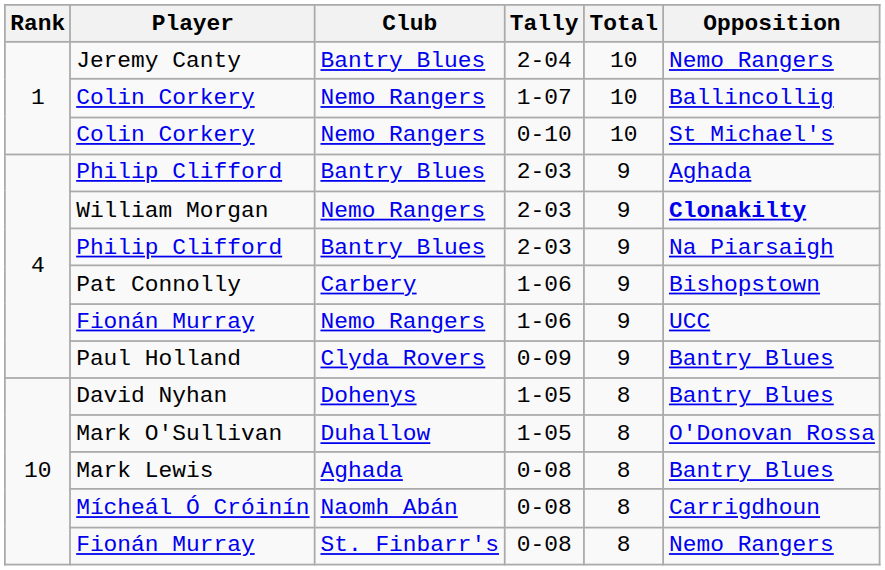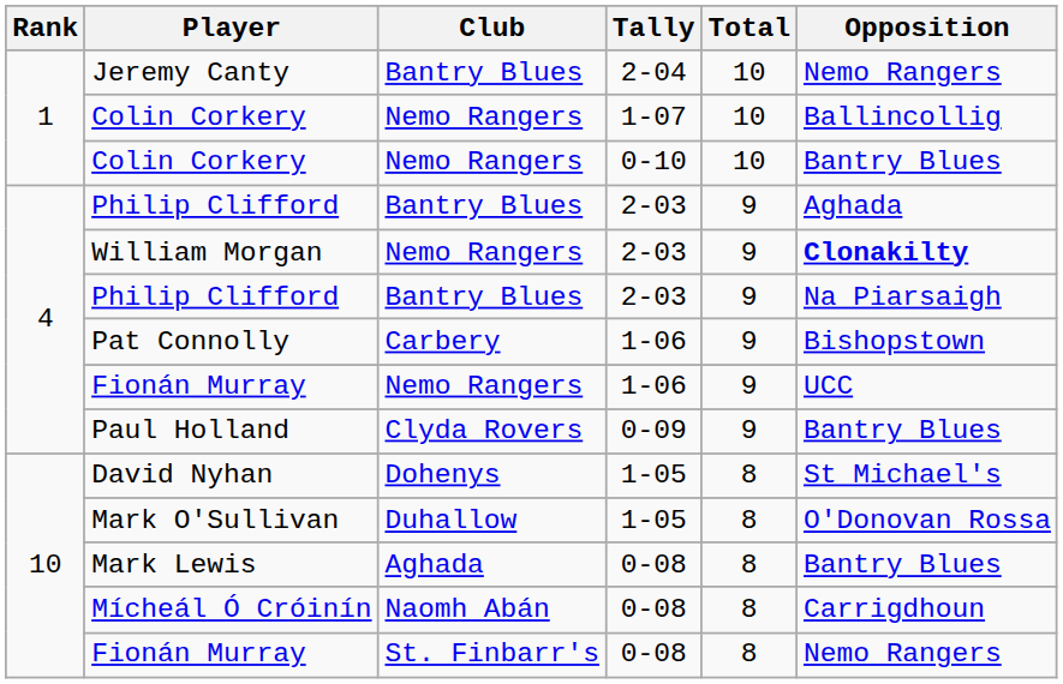Colin Corkery / 0-10 | Opposition: St Michael's -> Bantry Blues
David Nyhan | Opposition: Bantry Blues -> St Michael's
